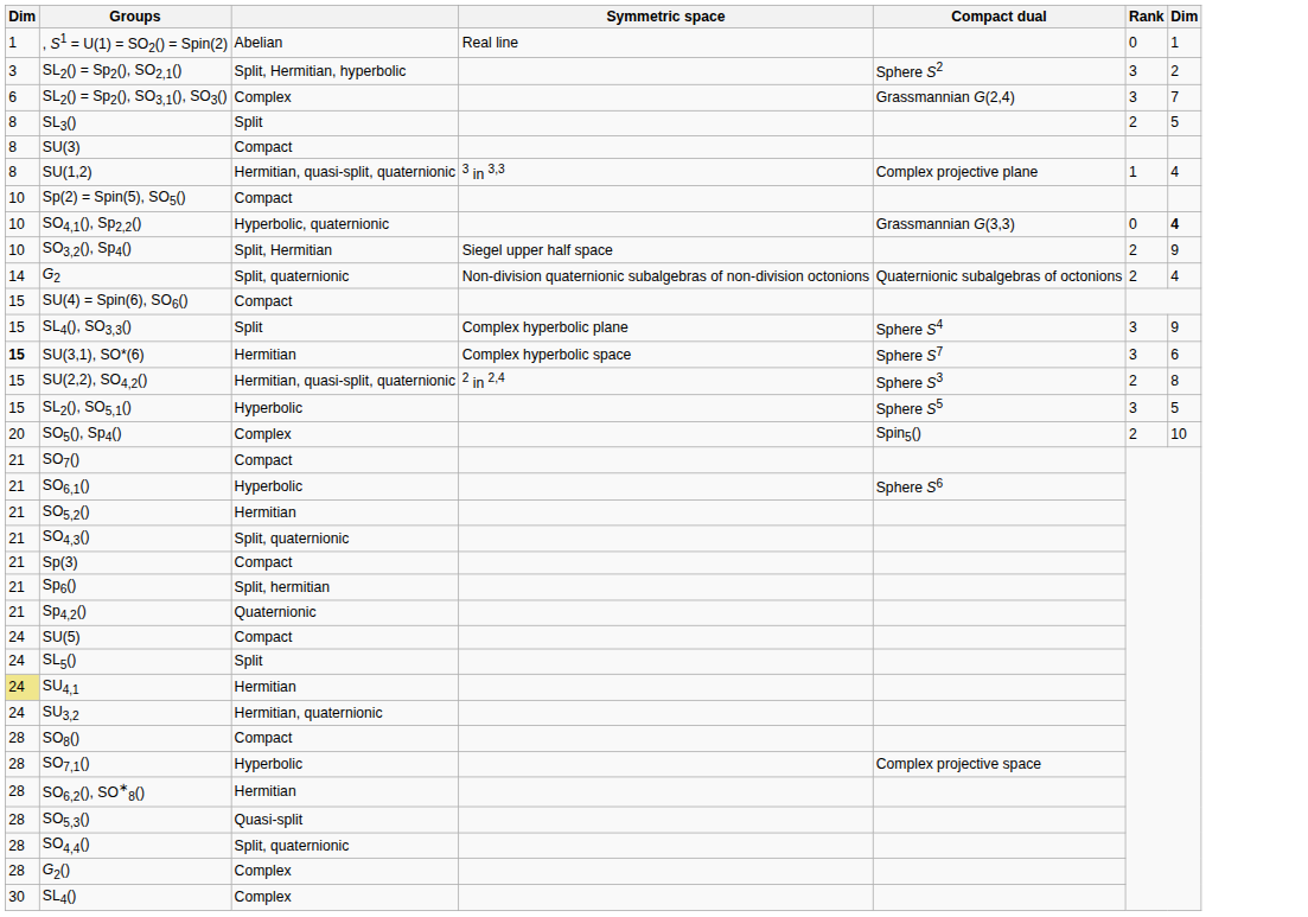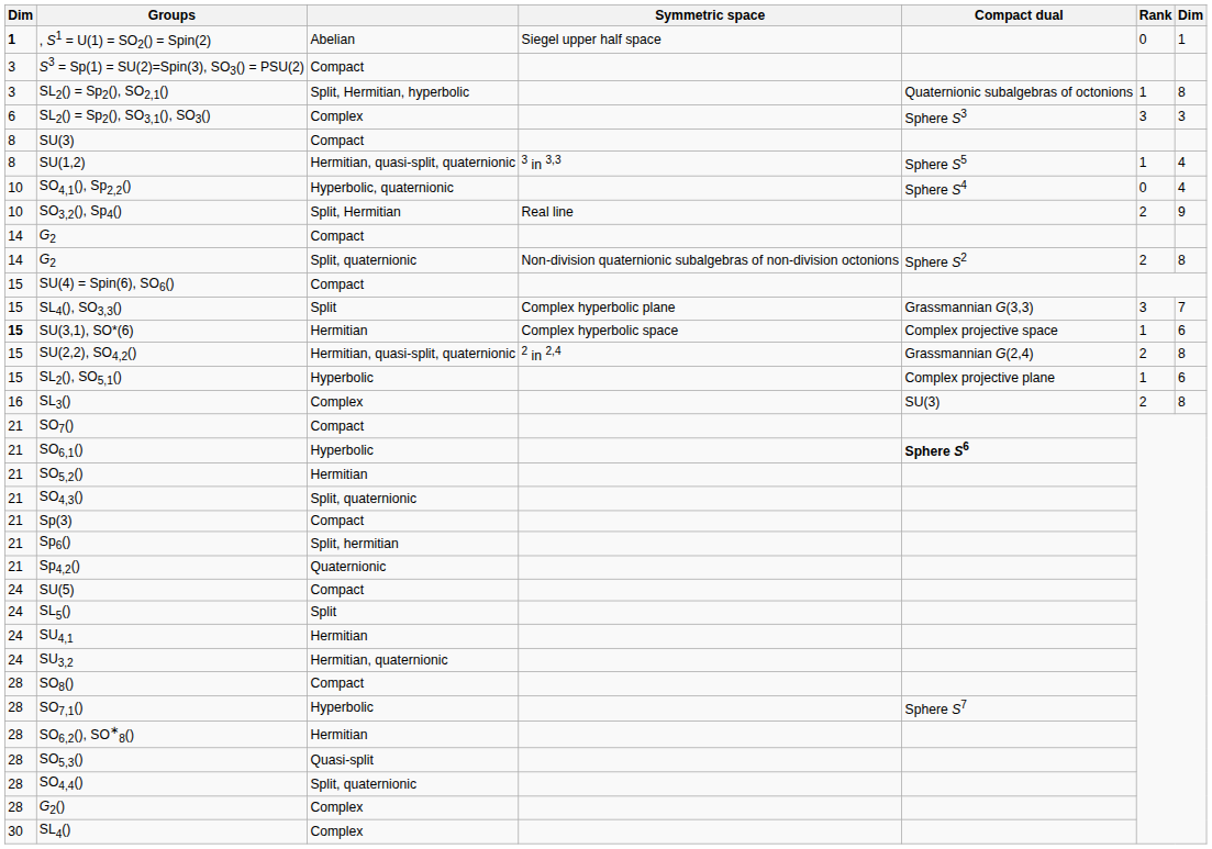, S1 = U(1) = SO2() = Spin(2) | column 1: normal -> bold
, S1 = U(1) = SO2() = Spin(2) | Symmetric space: Real line -> Siegel upper half space
+ row: 3 | S3 = Sp(1) = SU(2)=Spin(3), SO3() = PSU(2) | Compact
SL2() = Sp2(), SO2,1() | Compact dual: Sphere S2 -> Quaternionic subalgebras of octonions
SL2() = Sp2(), SO2,1() | Rank: 3 -> 1
SL2() = Sp2(), SO2,1() | column 7: 2 -> 8
SL2() = Sp2(), SO3,1(), SO3() | Compact dual: Grassmannian G(2,4) -> Sphere S3
SL2() = Sp2(), SO3,1(), SO3() | column 7: 7 -> 3
- row: 8 | SL3() | Split | 2 | 5
SU(1,2) | Compact dual: Complex projective plane -> Sphere S5
- row: 10 | Sp(2) = Spin(5), SO5() | Compact
SO4,1(), Sp2,2() | Compact dual: Grassmannian G(3,3) -> Sphere S4
SO4,1(), Sp2,2() | column 7: bold -> normal
SO3,2(), Sp4() | Symmetric space: Siegel upper half space -> Real line
+ row: 14 | G2 | Compact
G2 / Split, quaternionic | Compact dual: Quaternionic subalgebras of octonions -> Sphere S2
G2 / Split, quaternionic | column 7: 4 -> 8
SL4(), SO3,3() | Compact dual: Sphere S4 -> Grassmannian G(3,3)
SL4(), SO3,3() | column 7: 9 -> 7
SU(3,1), SO*(6) | Compact dual: Sphere S7 -> Complex projective space
SU(3,1), SO*(6) | Rank: 3 -> 1
SU(2,2), SO4,2() | Compact dual: Sphere S3 -> Grassmannian G(2,4)
SL2(), SO5,1() | Compact dual: Sphere S5 -> Complex projective plane
SL2(), SO5,1() | Rank: 3 -> 1
SL2(), SO5,1() | column 7: 5 -> 6
+ row: 16 | SL3() | Complex | SU(3) | 2 | 8
- row: 20 | SO5(), Sp4() | Complex | Spin5() | 2 | 10
SO6,1() | Compact dual: normal -> bold
SU4,1 | column 1: khaki background -> no background
SO7,1() | Compact dual: Complex projective space -> Sphere S7
